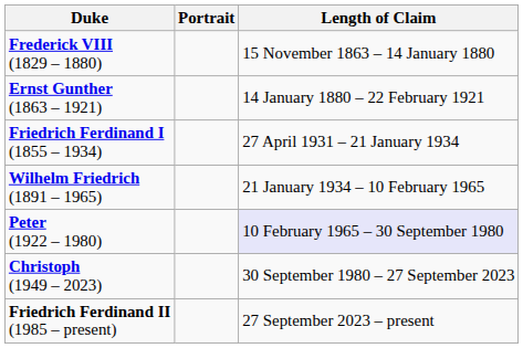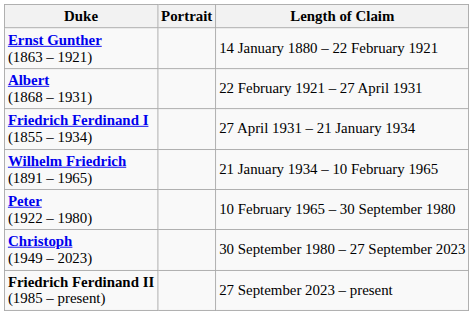- row: Frederick VIII (1829 – 1880) | 15 November 1863 – 14 January 1880
+ row: Albert (1868 – 1931) | 22 February 1921 – 27 April 1931
Peter (1922 – 1980) | Length of Claim: lavender background -> no background
